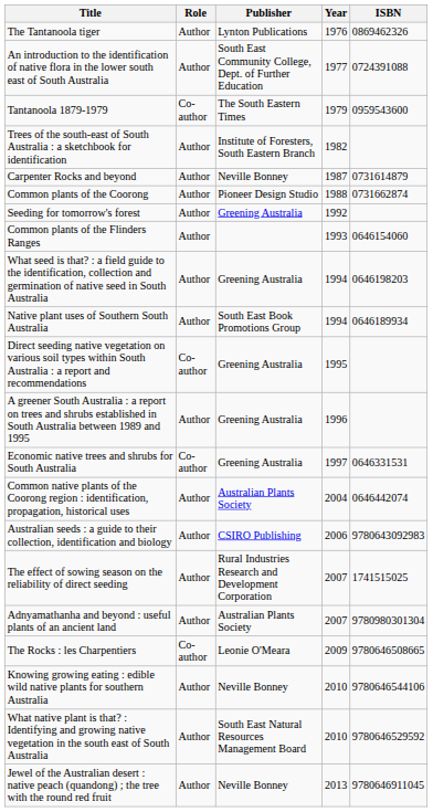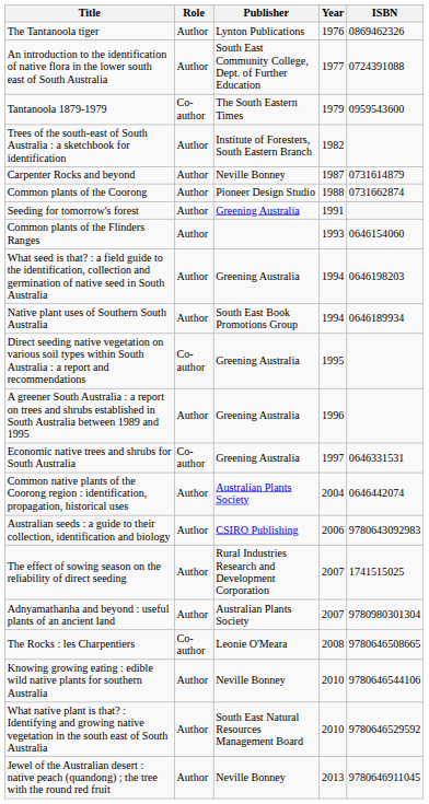Seeding for tomorrow's forest | Year: 1992 -> 1991
The Rocks : les Charpentiers | Year: 2009 -> 2008
